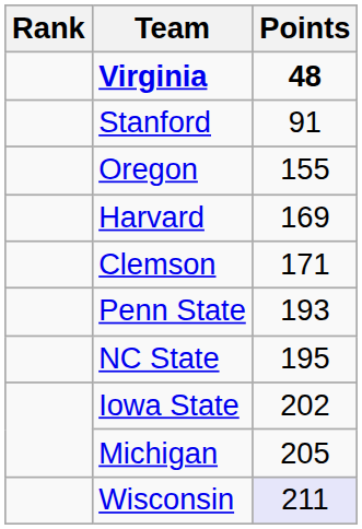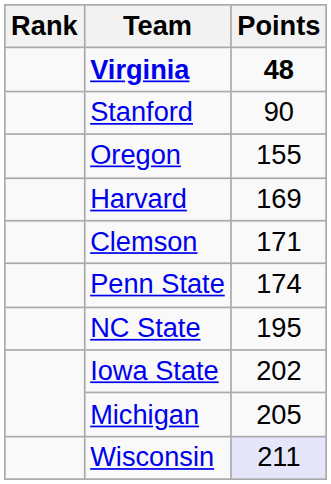Stanford | Points: 91 -> 90
Penn State | Points: 193 -> 174
